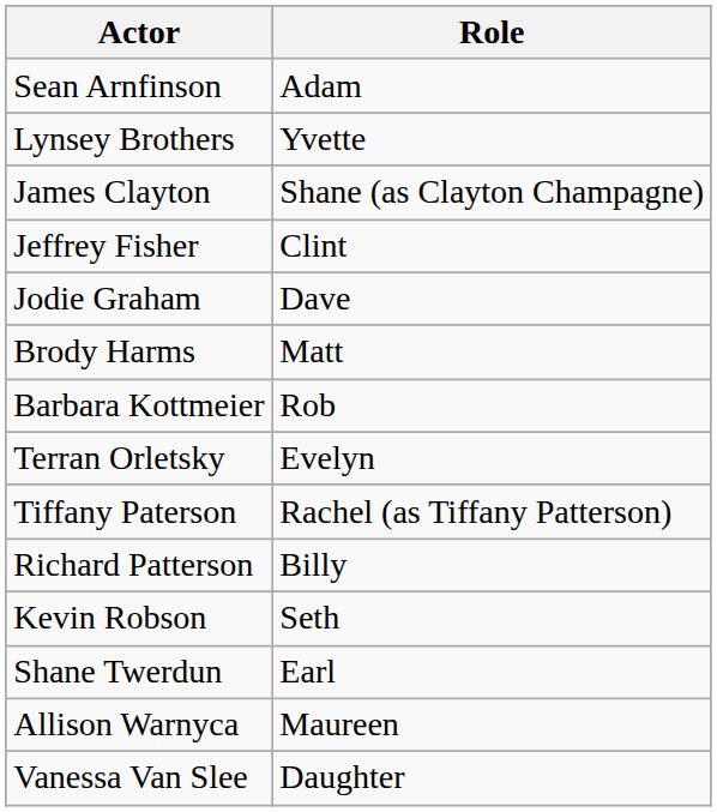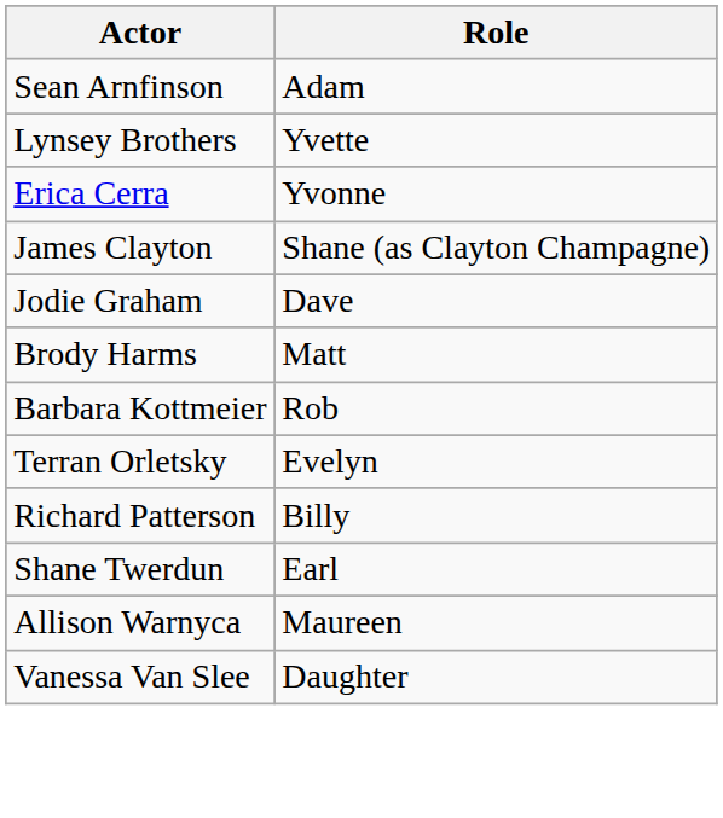+ row: Erica Cerra | Yvonne
- row: Jeffrey Fisher | Clint
- row: Tiffany Paterson | Rachel (as Tiffany Patterson)
- row: Kevin Robson | Seth
